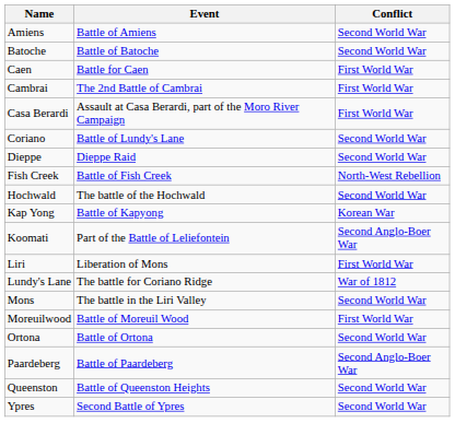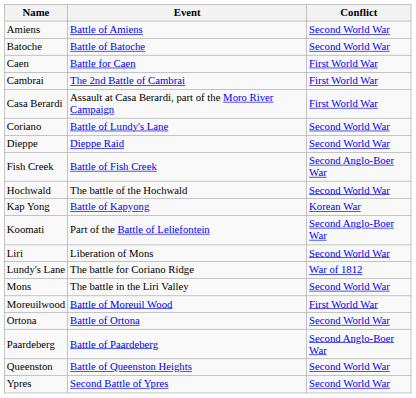Fish Creek | Conflict: North-West Rebellion -> Second Anglo-Boer War
Liri | Conflict: First World War -> Second World War
